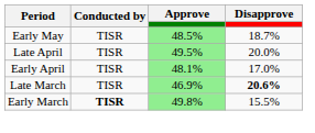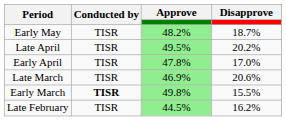Early May | Approve: 48.5% -> 48.2%
Late April | Disapprove: 20.0% -> 20.2%
Early April | Approve: 48.1% -> 47.8%
Late March | Disapprove: bold -> normal
+ row: Late February | TISR | 44.5% | 16.2%
